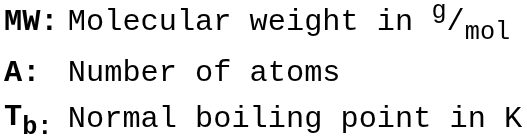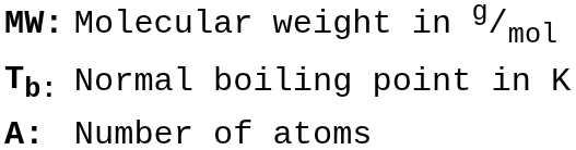rows swapped: Tb: <-> A:
